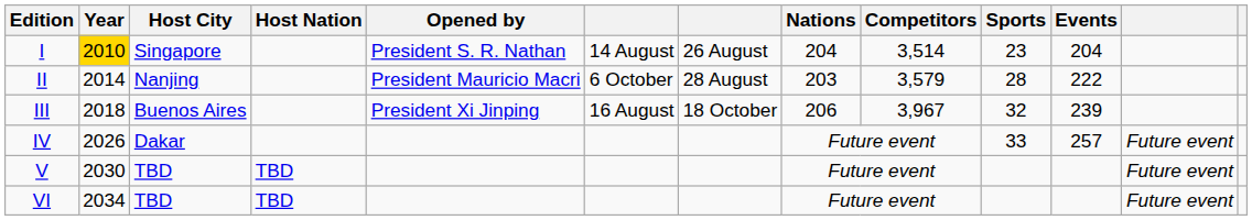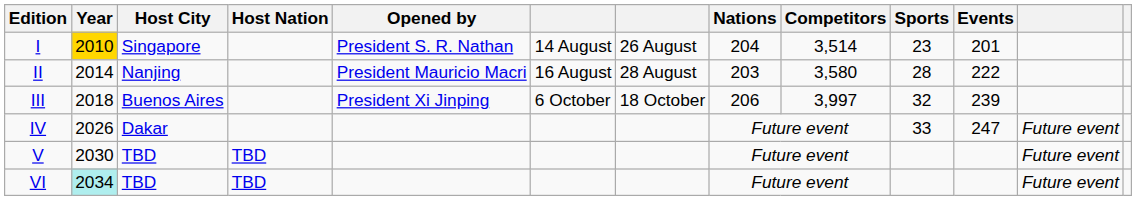I | Events: 204 -> 201
II | column 6: 6 October -> 16 August
II | Competitors: 3,579 -> 3,580
III | column 6: 16 August -> 6 October
III | Competitors: 3,967 -> 3,997
IV | Events: 257 -> 247
VI | Year: no background -> paleturquoise background
